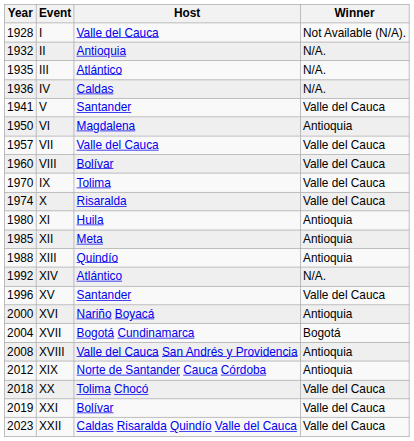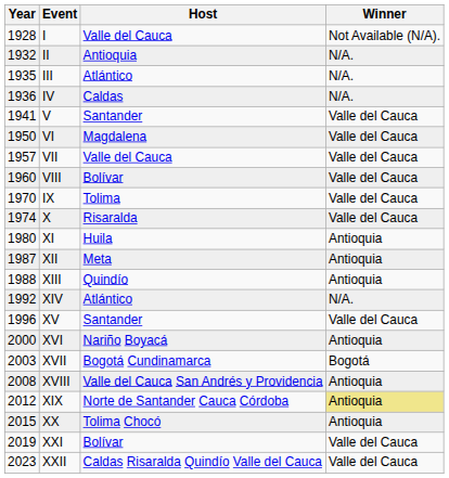VI | Winner: Antioquia -> Valle del Cauca
XII | Year: 1985 -> 1987
XVII | Year: 2004 -> 2003
XIX | Winner: no background -> khaki background
XX | Year: 2018 -> 2015
XX | Winner: Valle del Cauca -> Antioquia
